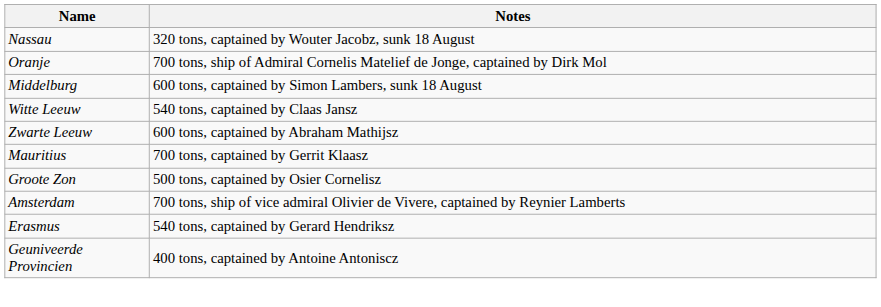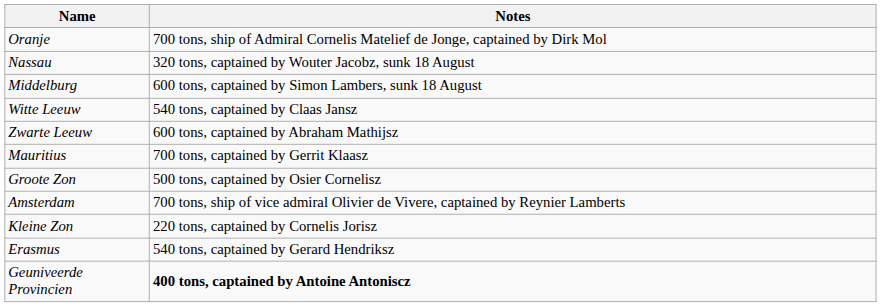rows swapped: Oranje <-> Nassau
+ row: Kleine Zon | 220 tons, captained by Cornelis Jorisz
Geuniveerde Provincien | Notes: normal -> bold
